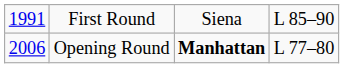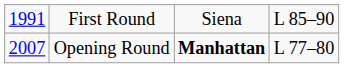Opening Round | column 1: 2006 -> 2007
